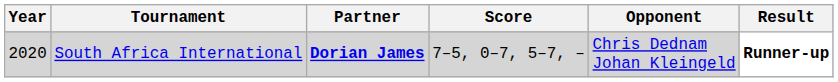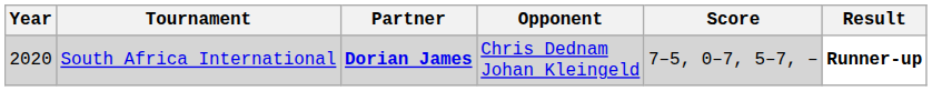columns swapped: Opponent <-> Score
